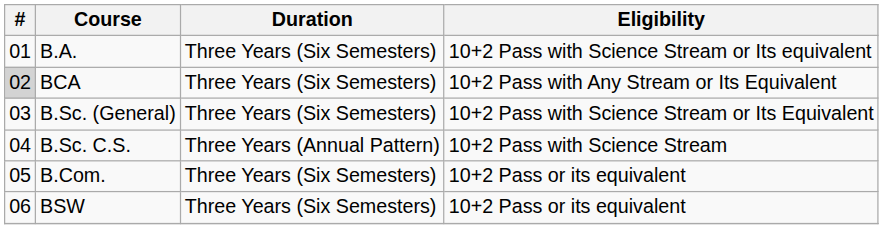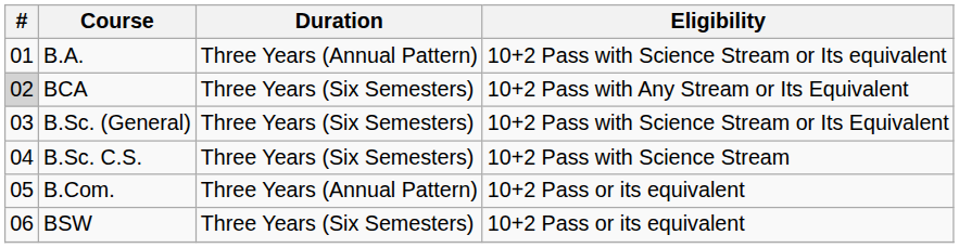B.A. | Duration: Three Years (Six Semesters) -> Three Years (Annual Pattern)
B.Sc. C.S. | Duration: Three Years (Annual Pattern) -> Three Years (Six Semesters)
B.Com. | Duration: Three Years (Six Semesters) -> Three Years (Annual Pattern)
